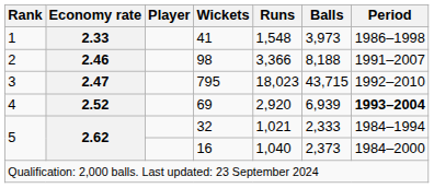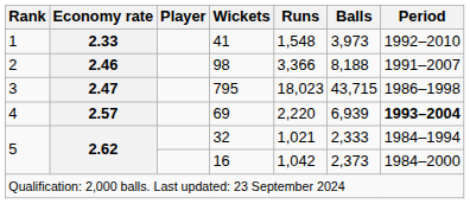41 | Period: 1986–1998 -> 1992–2010
795 | Period: 1992–2010 -> 1986–1998
69 | Economy rate: 2.52 -> 2.57
69 | Runs: 2,920 -> 2,220
16 | Runs: 1,040 -> 1,042
